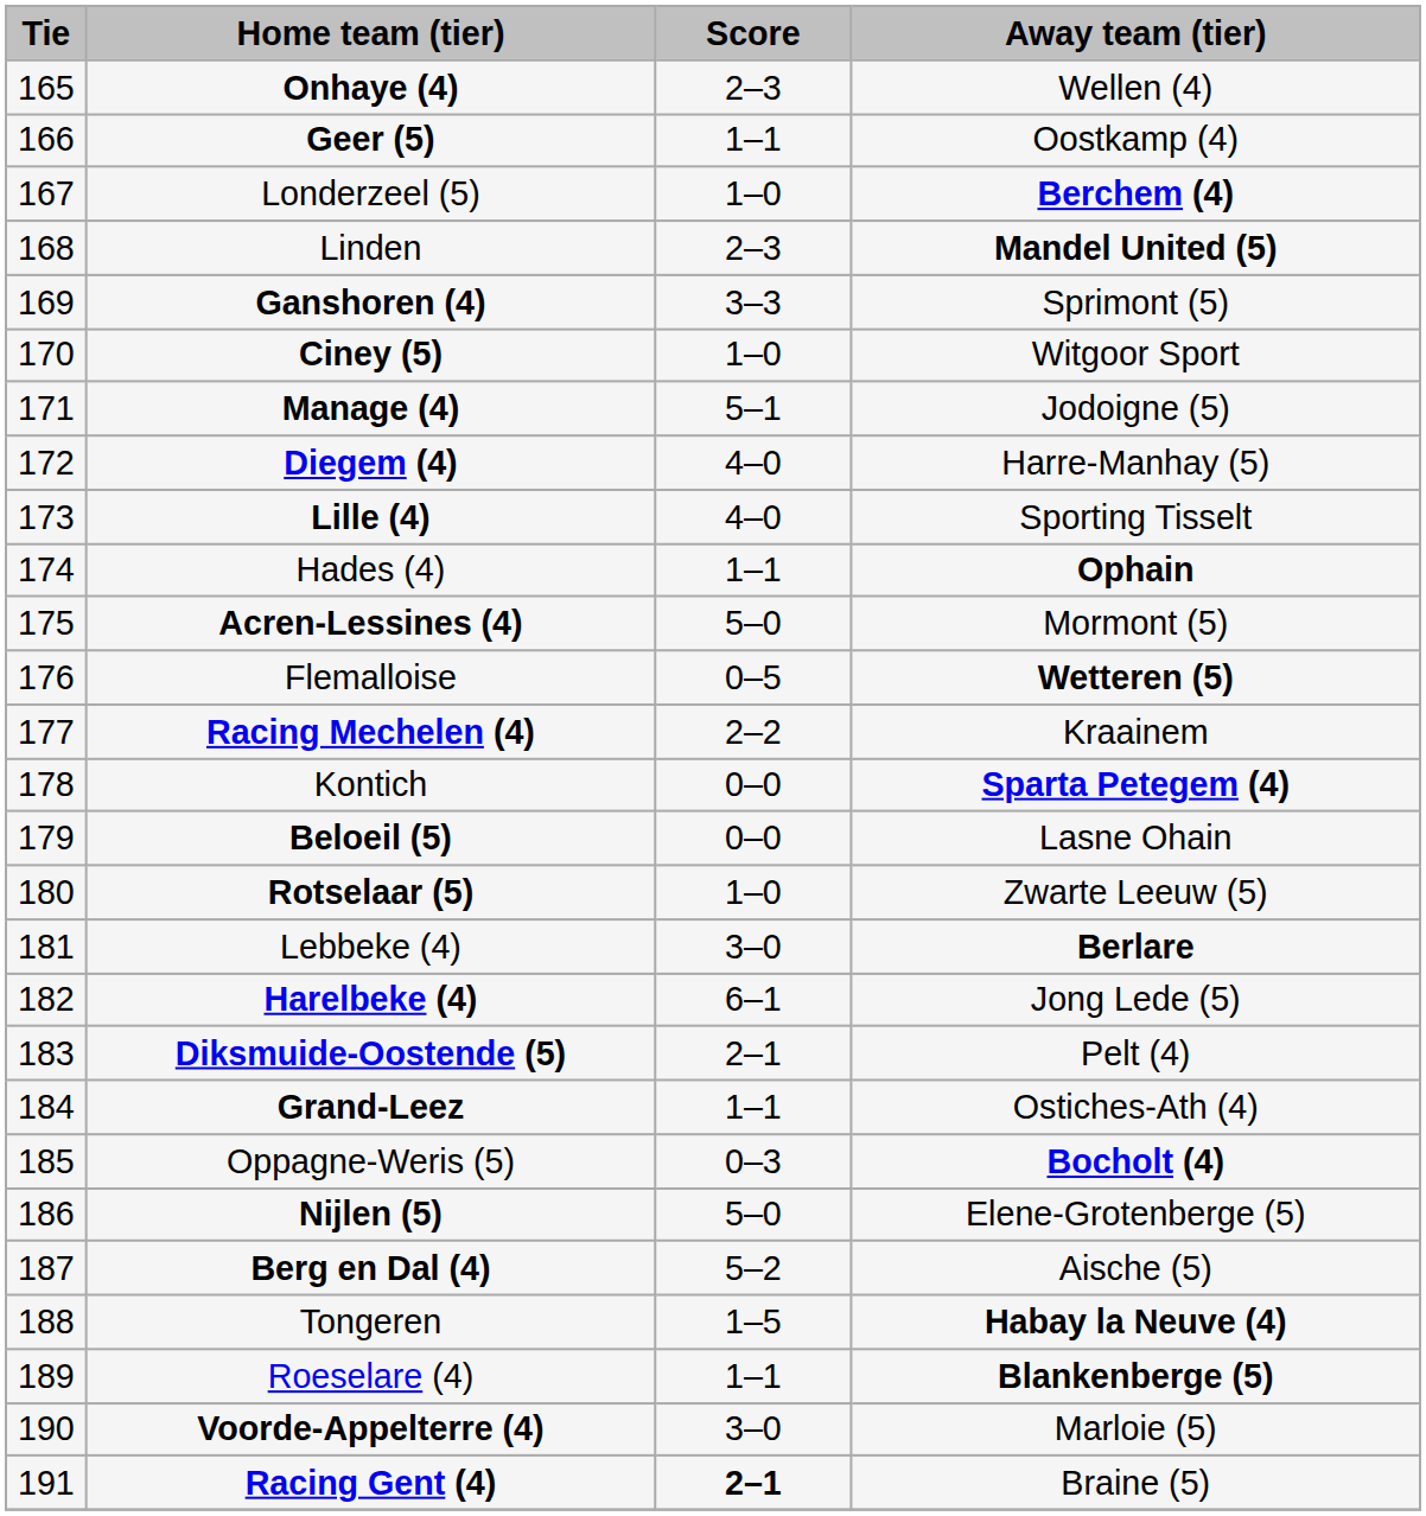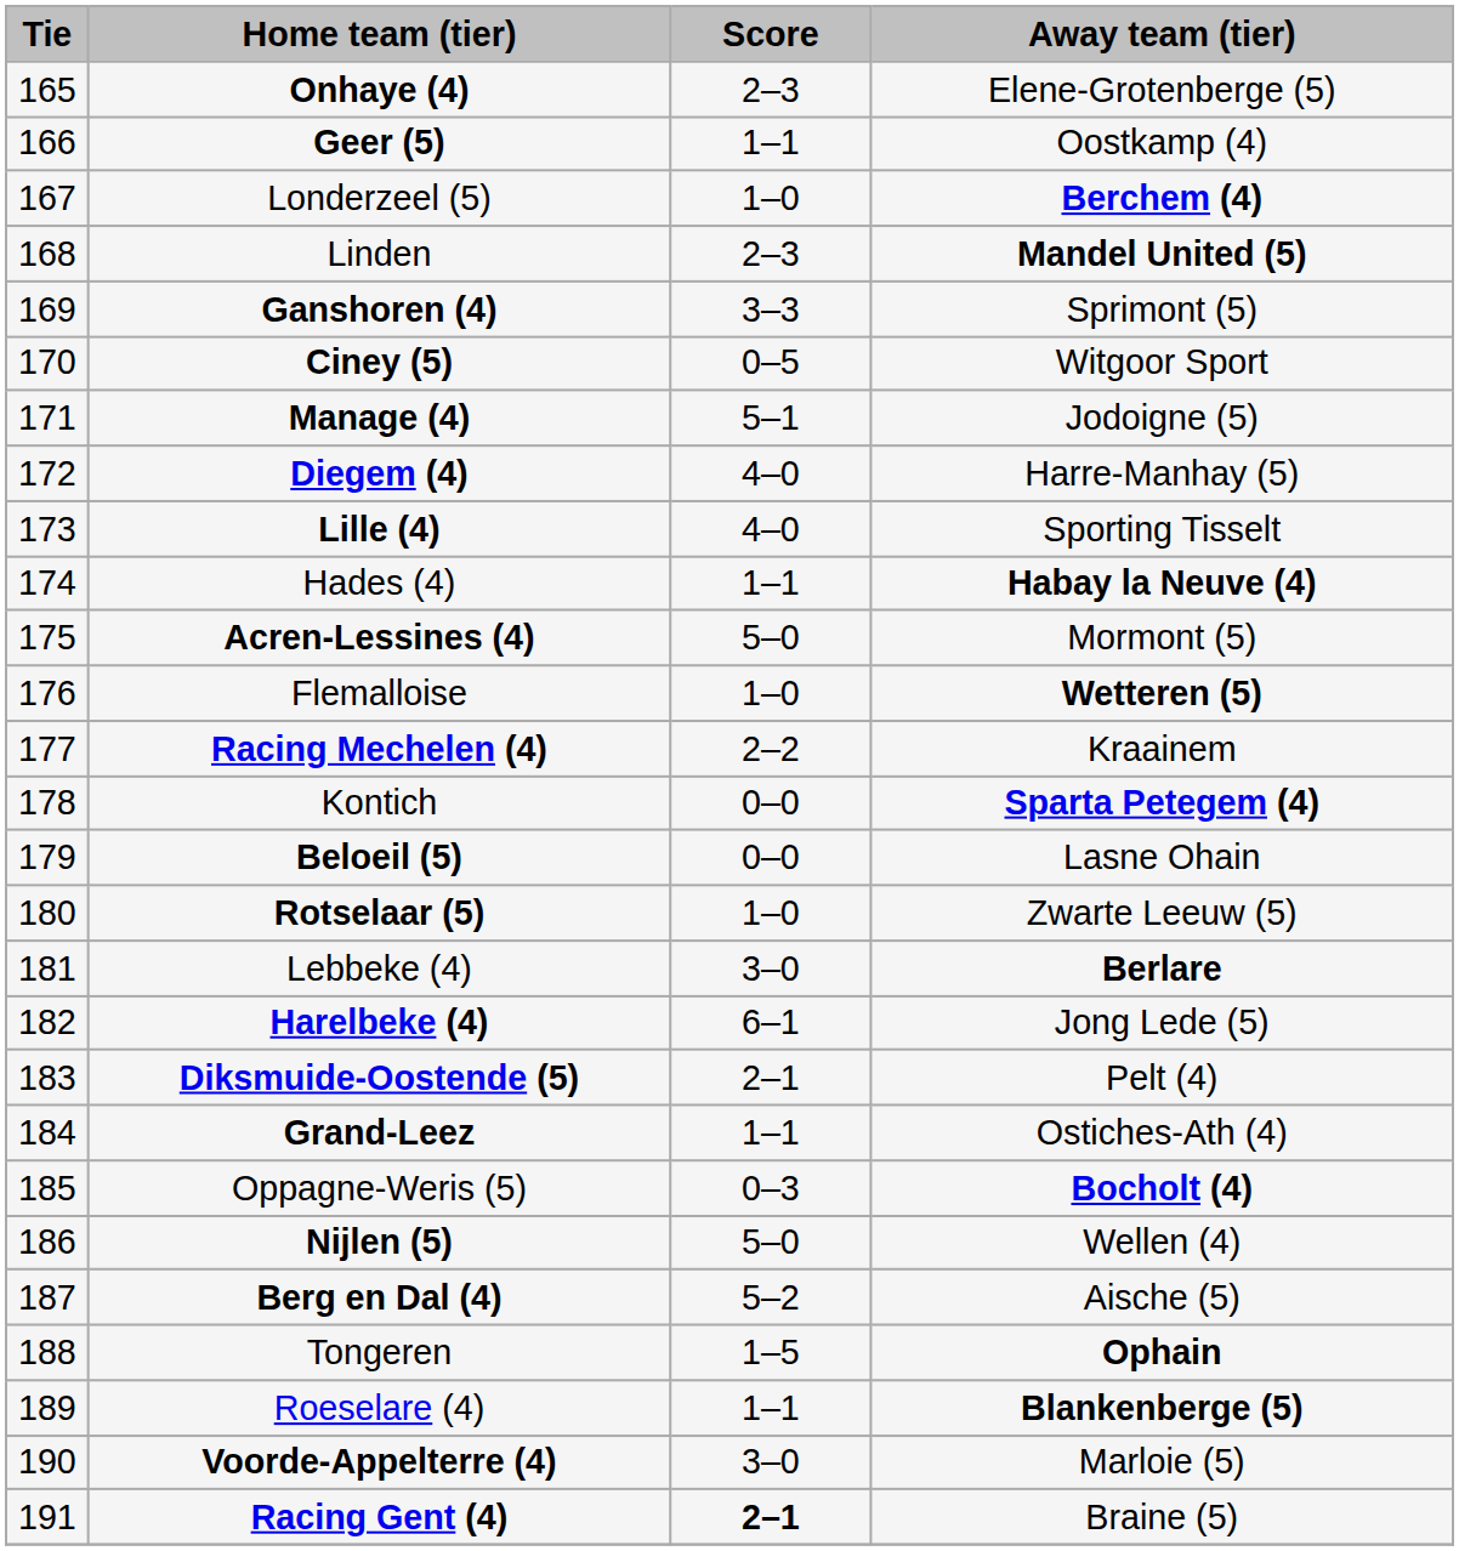Onhaye (4) | Away team (tier): Wellen (4) -> Elene-Grotenberge (5)
Ciney (5) | Score: 1–0 -> 0–5
Hades (4) | Away team (tier): Ophain -> Habay la Neuve (4)
Flemalloise | Score: 0–5 -> 1–0
Nijlen (5) | Away team (tier): Elene-Grotenberge (5) -> Wellen (4)
Tongeren | Away team (tier): Habay la Neuve (4) -> Ophain
